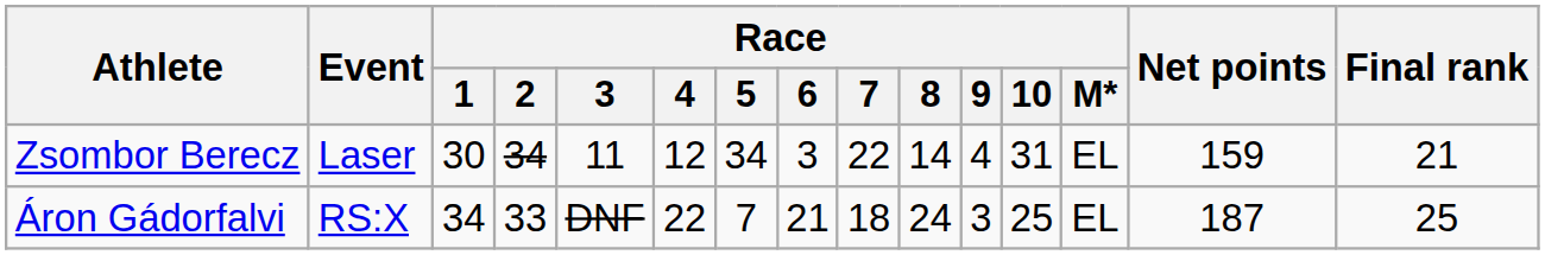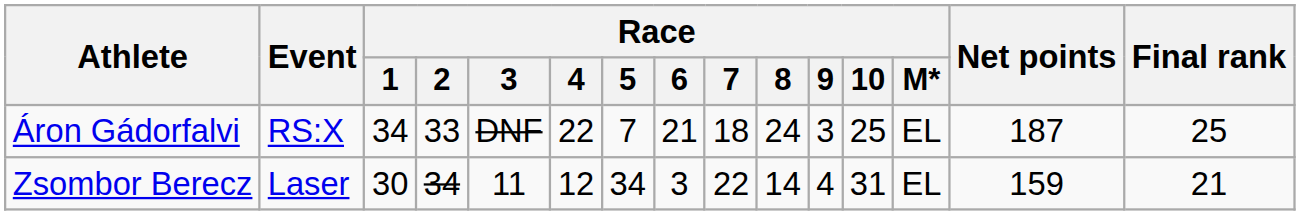rows swapped: Áron Gádorfalvi <-> Zsombor Berecz
